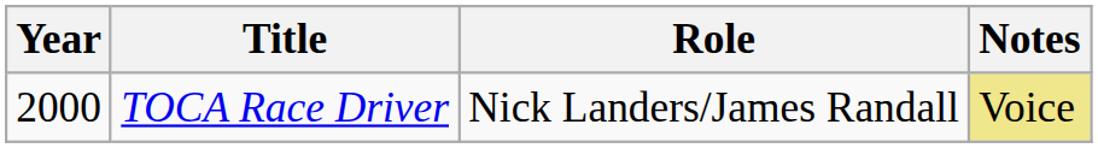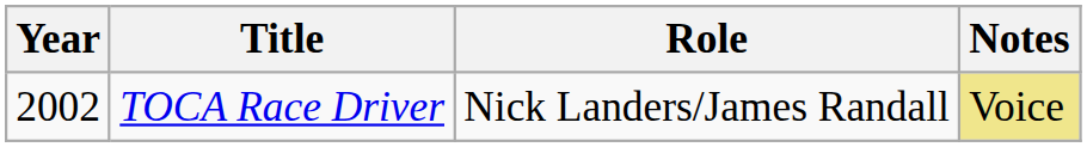TOCA Race Driver | Year: 2000 -> 2002
